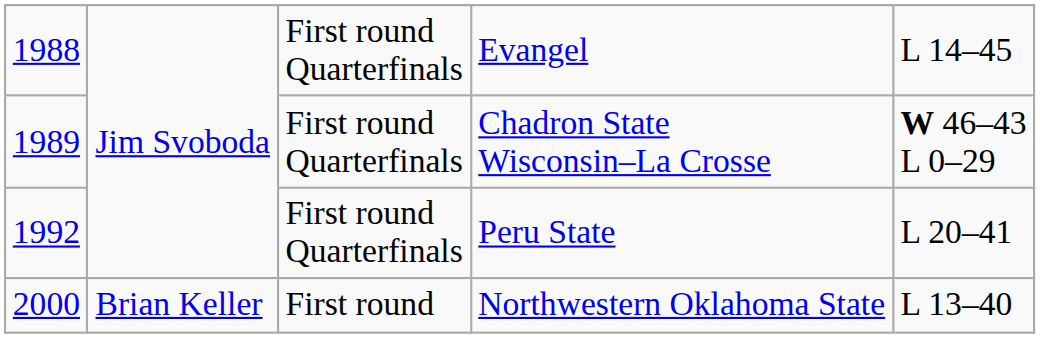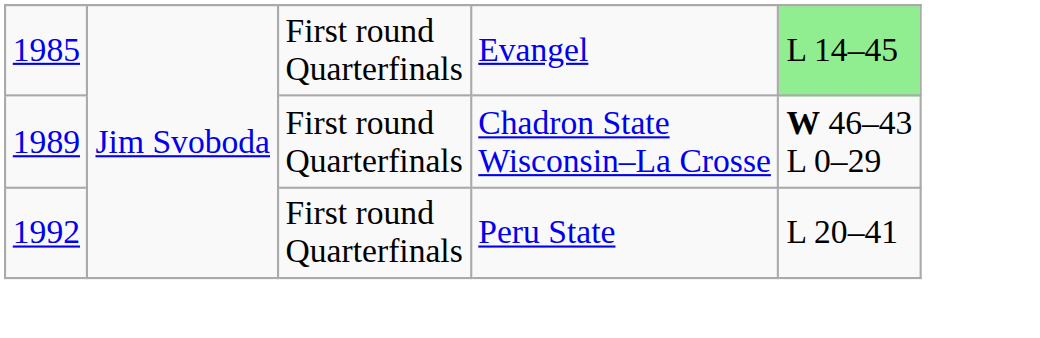Evangel | column 1: 1988 -> 1985
Evangel | column 5: no background -> lightgreen background
- row: 2000 | Brian Keller | First round | Northwestern Oklahoma State | L 13–40
